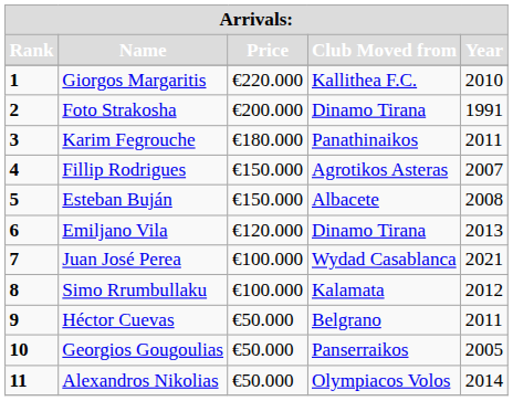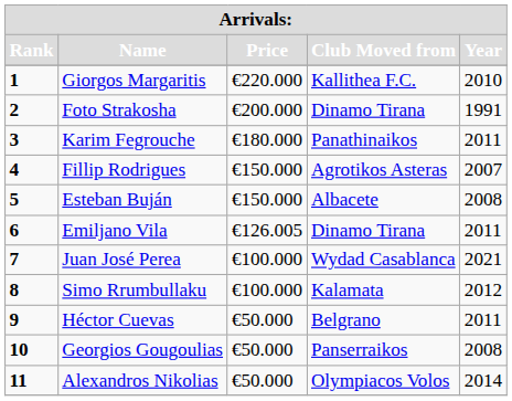Emiljano Vila | Price: €120.000 -> €126.005
Emiljano Vila | Year: 2013 -> 2011
Georgios Gougoulias | Year: 2005 -> 2008
